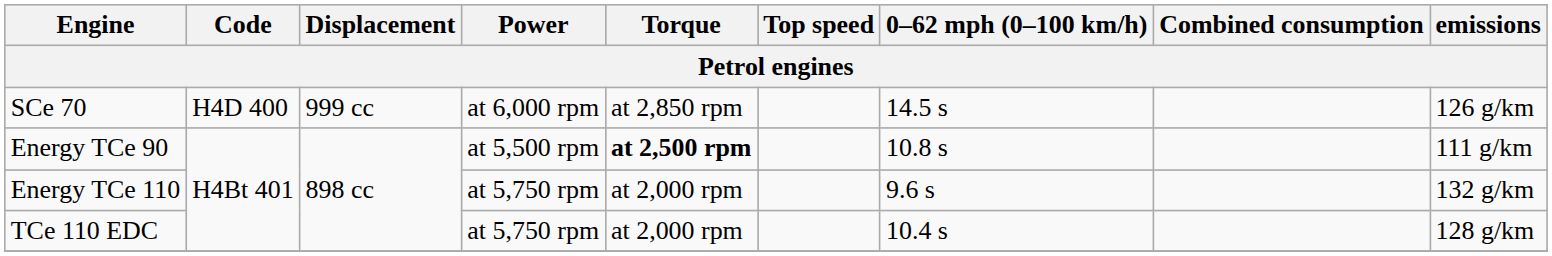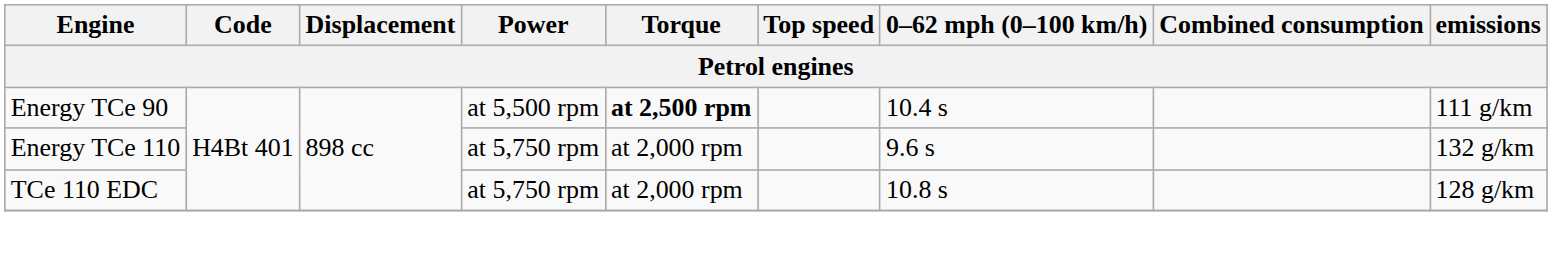- row: SCe 70 | H4D 400 | 999 cc | at 6,000 rpm | at 2,850 rpm | 14.5 s | 126 g/km
Energy TCe 90 | 0–62 mph (0–100 km/h): 10.8 s -> 10.4 s
TCe 110 EDC | 0–62 mph (0–100 km/h): 10.4 s -> 10.8 s
